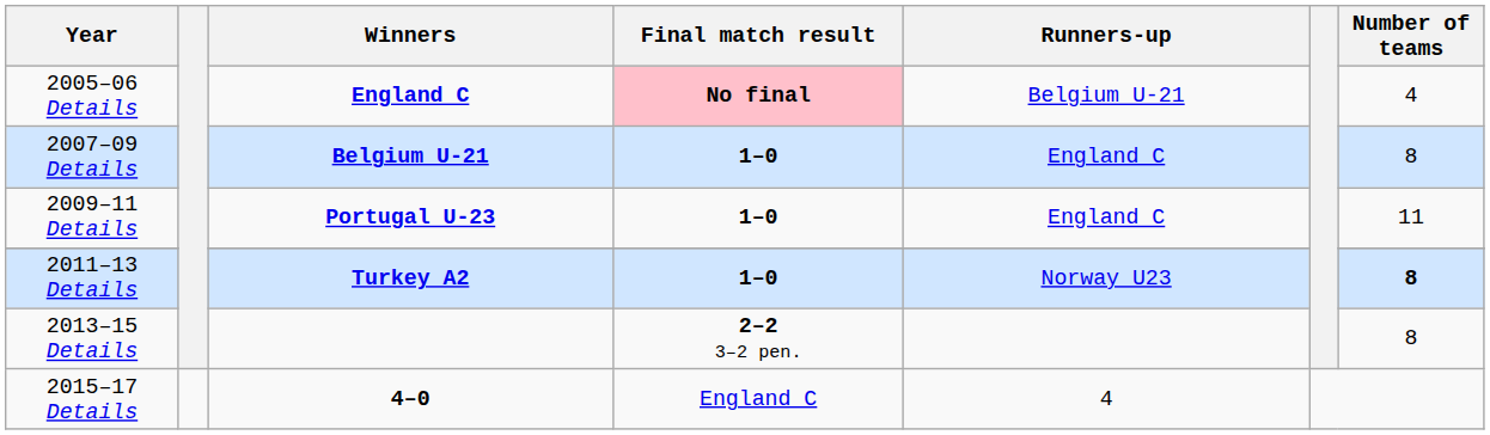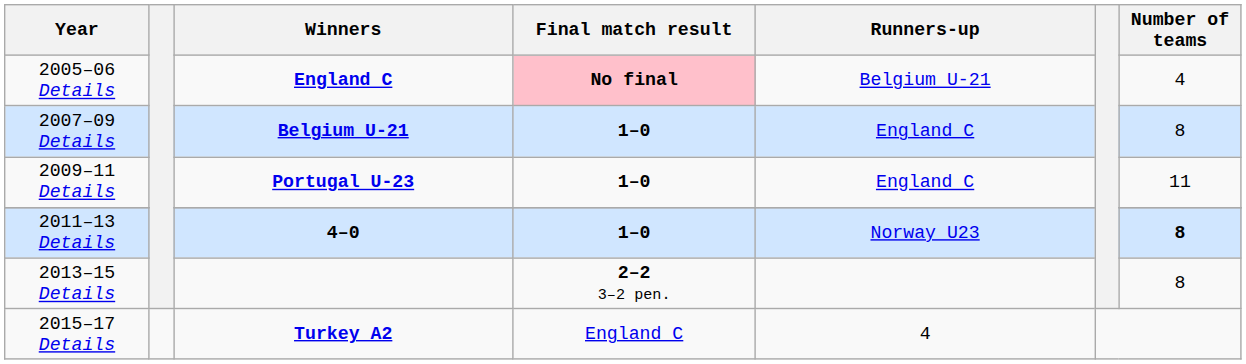2011–13 Details | Winners: Turkey A2 -> 4–0
2015–17 Details | Winners: 4–0 -> Turkey A2
